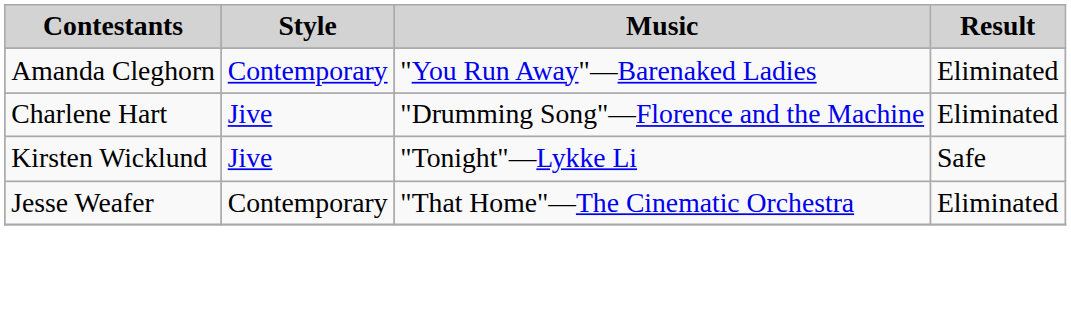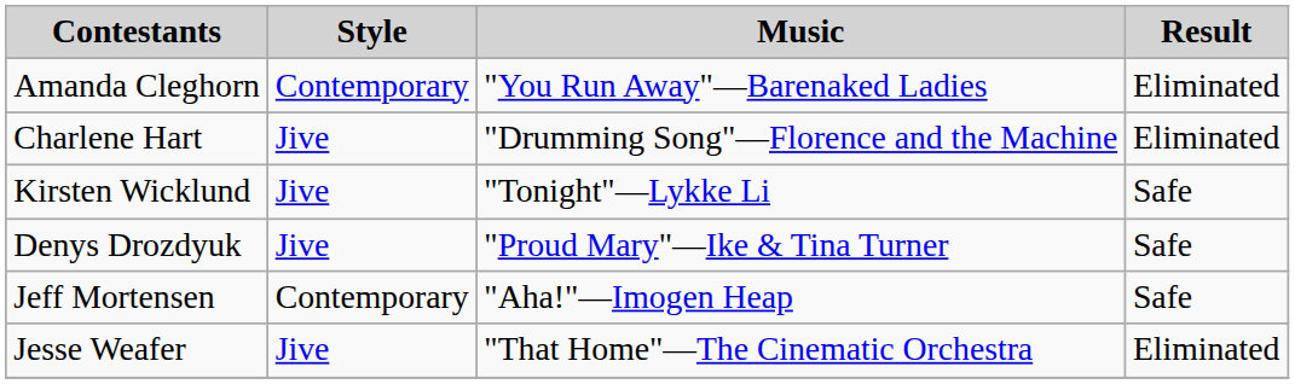+ row: Denys Drozdyuk | Jive | "Proud Mary"—Ike & Tina Turner | Safe
+ row: Jeff Mortensen | Contemporary | "Aha!"—Imogen Heap | Safe
Jesse Weafer | Style: Contemporary -> Jive
